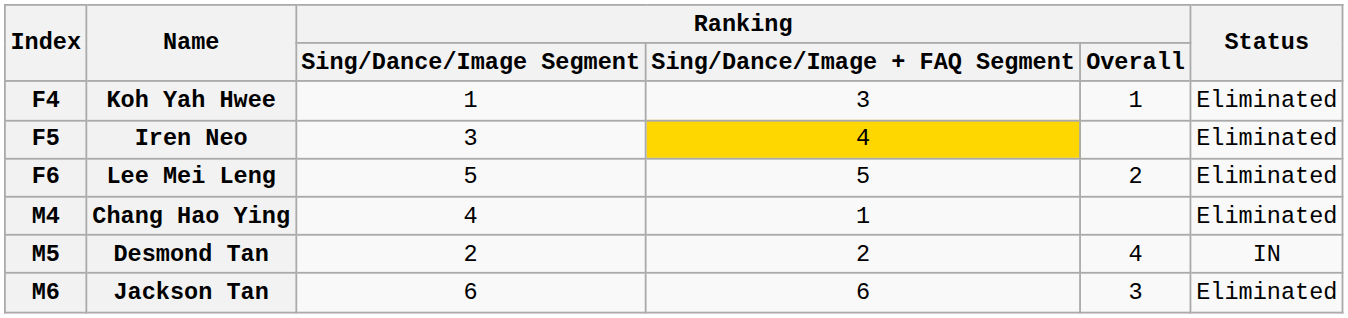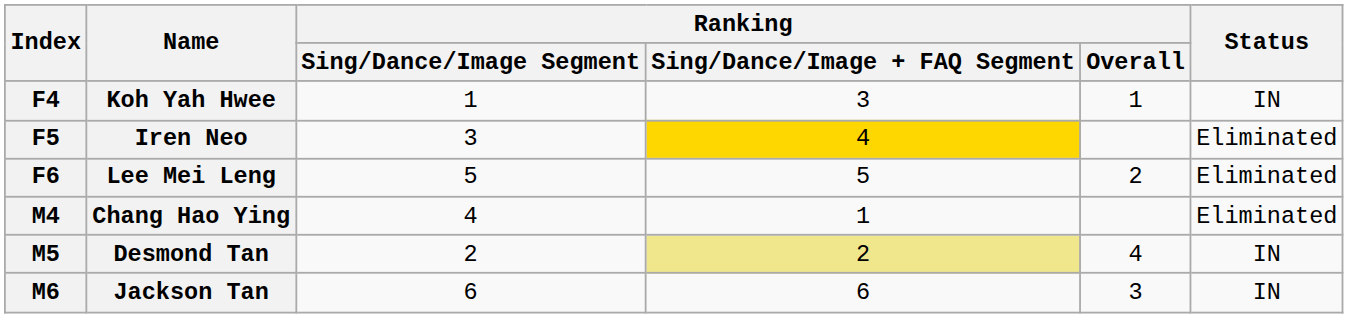Koh Yah Hwee | Status: Eliminated -> IN
Desmond Tan | Ranking / Sing/Dance/Image + FAQ Segment: no background -> khaki background
Jackson Tan | Status: Eliminated -> IN
